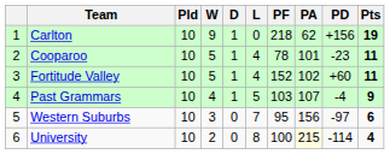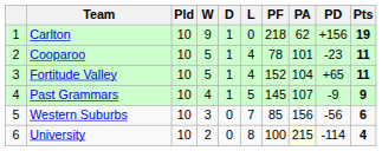Fortitude Valley | PA: 102 -> 104
Fortitude Valley | PD: +60 -> +65
Past Grammars | PF: 103 -> 145
Past Grammars | PD: -4 -> -9
Western Suburbs | PF: 95 -> 85
Western Suburbs | PD: -97 -> -56
